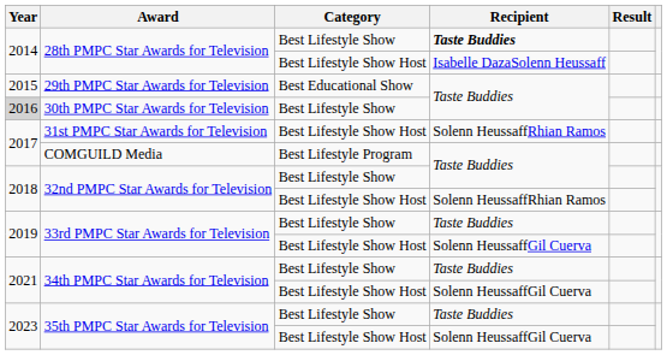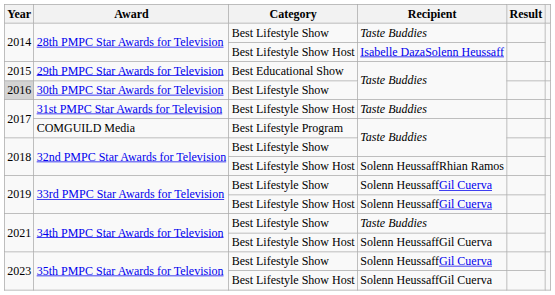28th PMPC Star Awards for Television / Best Lifestyle Show | Recipient: bold -> normal
31st PMPC Star Awards for Television | Recipient: Solenn HeussaffRhian Ramos -> Taste Buddies
33rd PMPC Star Awards for Television / Best Lifestyle Show | Recipient: Taste Buddies -> Solenn HeussaffGil Cuerva
35th PMPC Star Awards for Television / Best Lifestyle Show | Recipient: Taste Buddies -> Solenn HeussaffGil Cuerva
